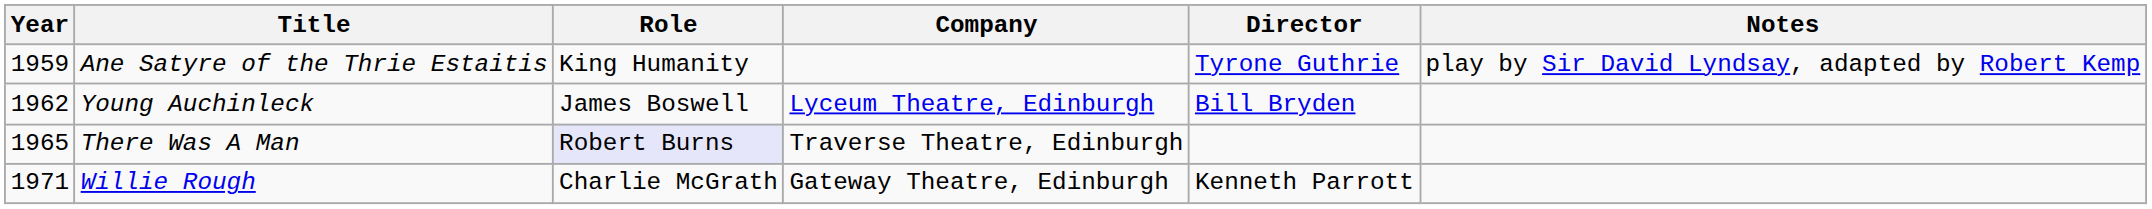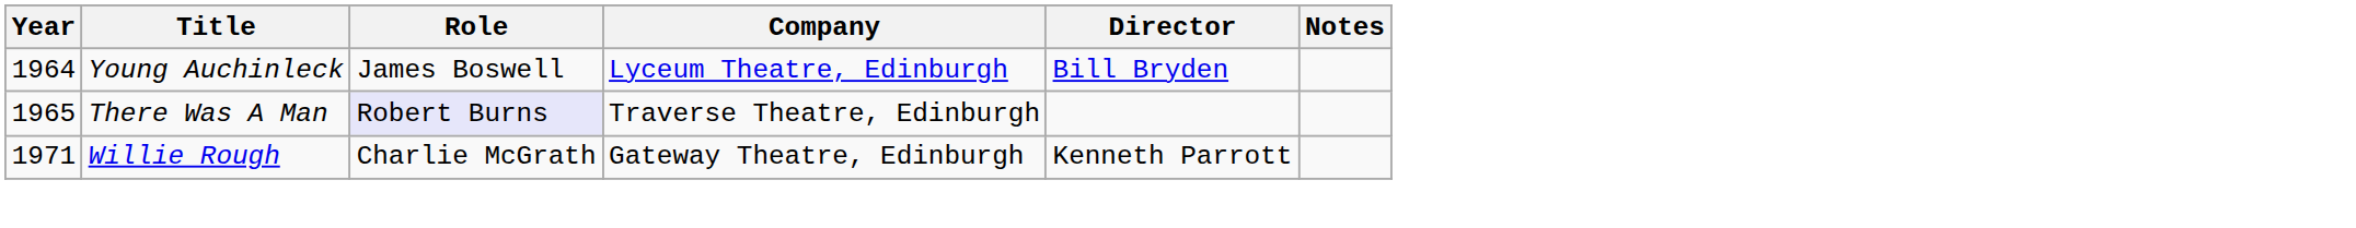- row: 1959 | Ane Satyre of the Thrie Estaitis | King Humanity | Tyrone Guthrie | play by Sir David Lyndsay, adapted by Robert Kemp
Young Auchinleck | Year: 1962 -> 1964
